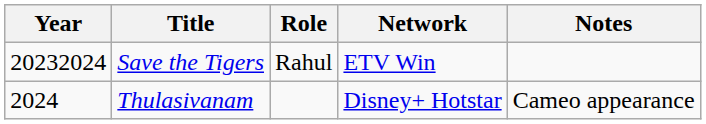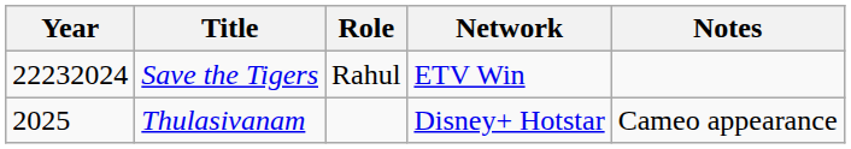Save the Tigers | Year: 20232024 -> 22232024
Thulasivanam | Year: 2024 -> 2025
